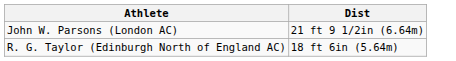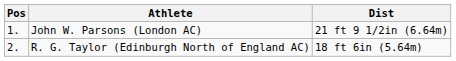+ column: Pos | 1. | 2.
